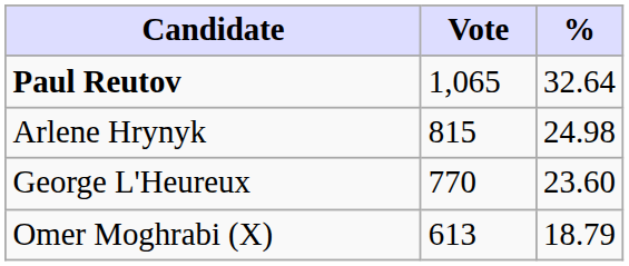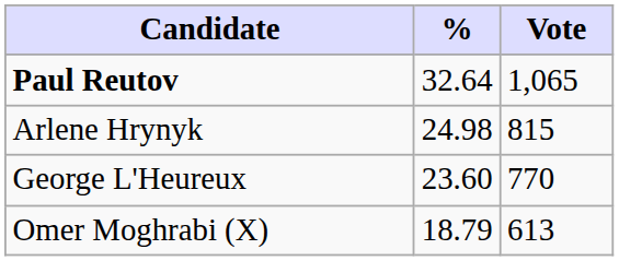columns swapped: Vote <-> %
